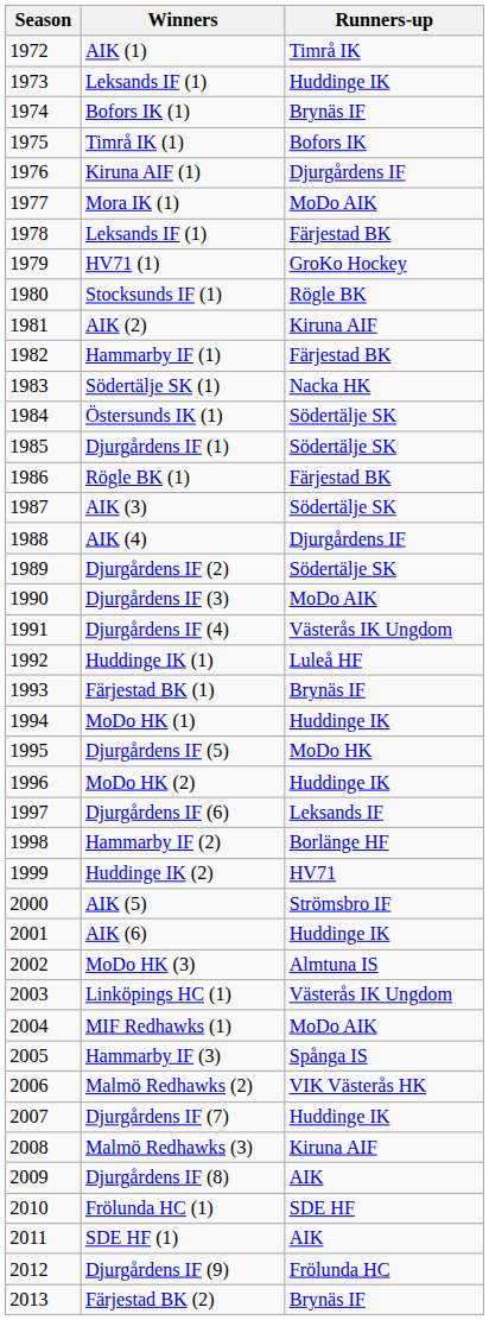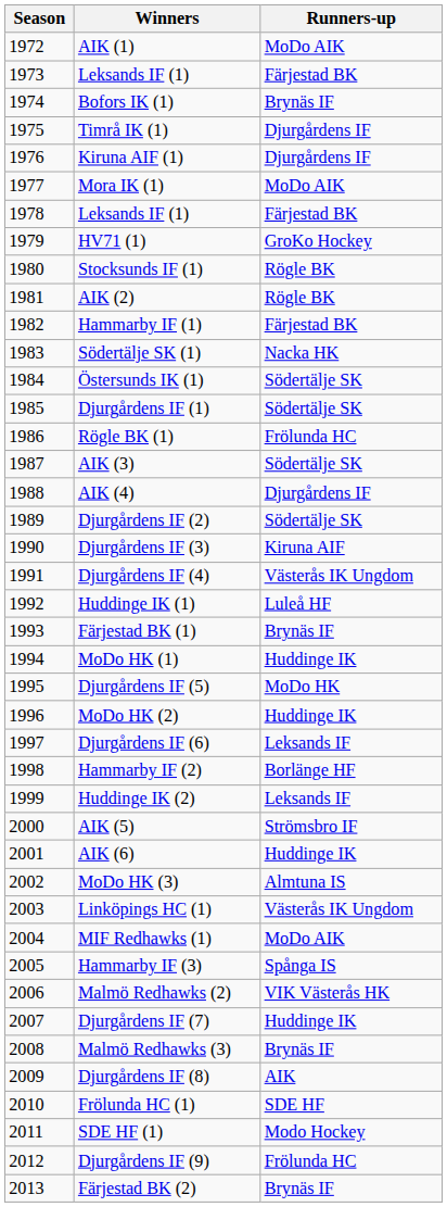AIK (1) | Runners-up: Timrå IK -> MoDo AIK
1973 / Leksands IF (1) | Runners-up: Huddinge IK -> Färjestad BK
Timrå IK (1) | Runners-up: Bofors IK -> Djurgårdens IF
AIK (2) | Runners-up: Kiruna AIF -> Rögle BK
Rögle BK (1) | Runners-up: Färjestad BK -> Frölunda HC
Djurgårdens IF (3) | Runners-up: MoDo AIK -> Kiruna AIF
Huddinge IK (2) | Runners-up: HV71 -> Leksands IF
Malmö Redhawks (3) | Runners-up: Kiruna AIF -> Brynäs IF
SDE HF (1) | Runners-up: AIK -> Modo Hockey
